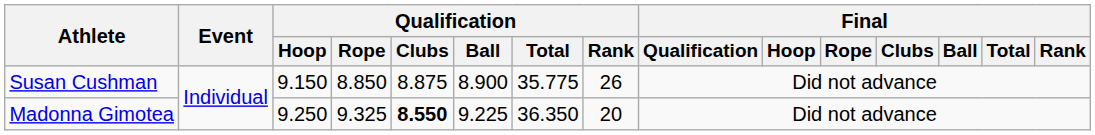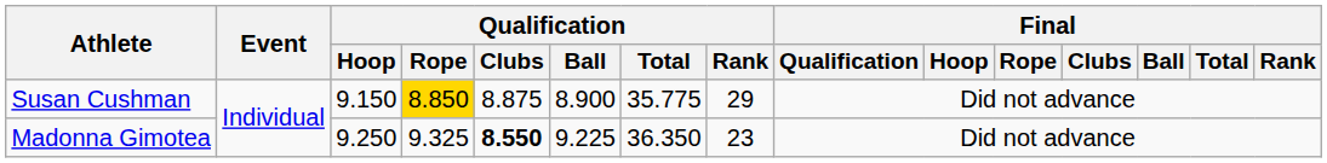Susan Cushman | Qualification / Rope: no background -> gold background
Susan Cushman | Qualification / Rank: 26 -> 29
Madonna Gimotea | Qualification / Rank: 20 -> 23
